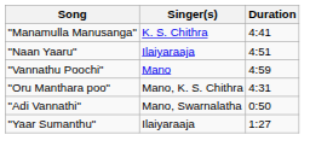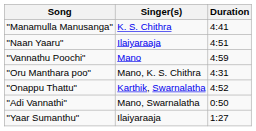+ row: "Onappu Thattu" | Karthik, Swarnalatha | 4:52
